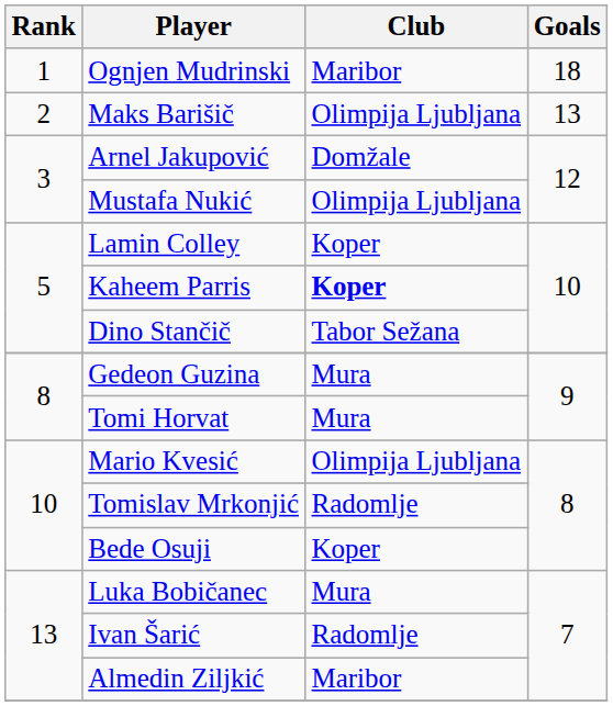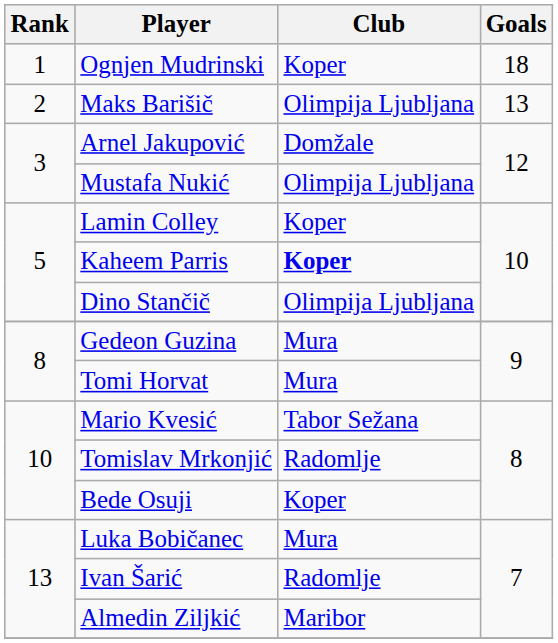Ognjen Mudrinski | Club: Maribor -> Koper
Dino Stančič | Club: Tabor Sežana -> Olimpija Ljubljana
Mario Kvesić | Club: Olimpija Ljubljana -> Tabor Sežana
